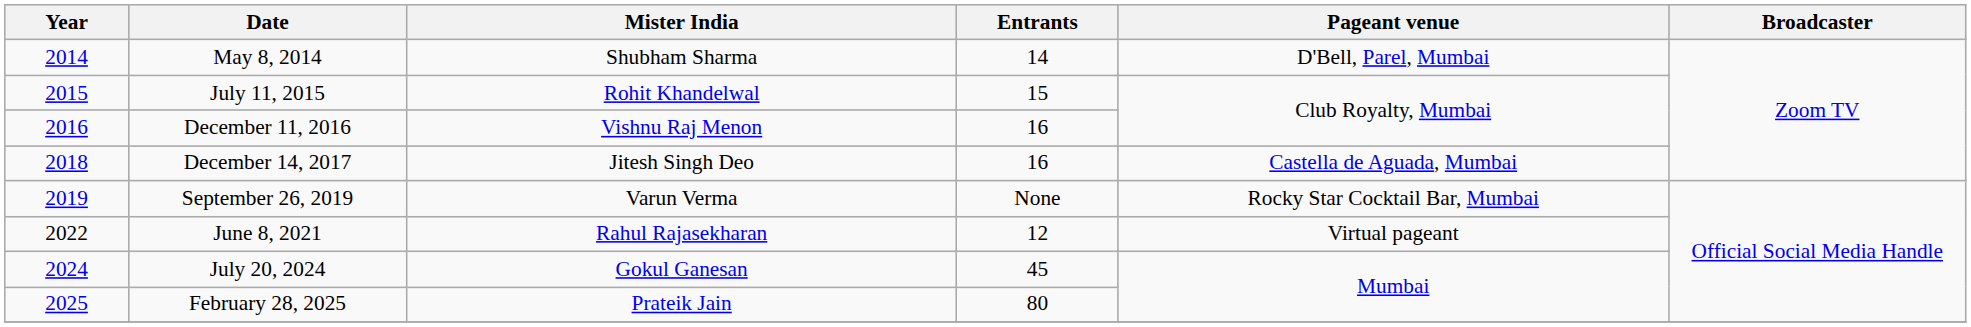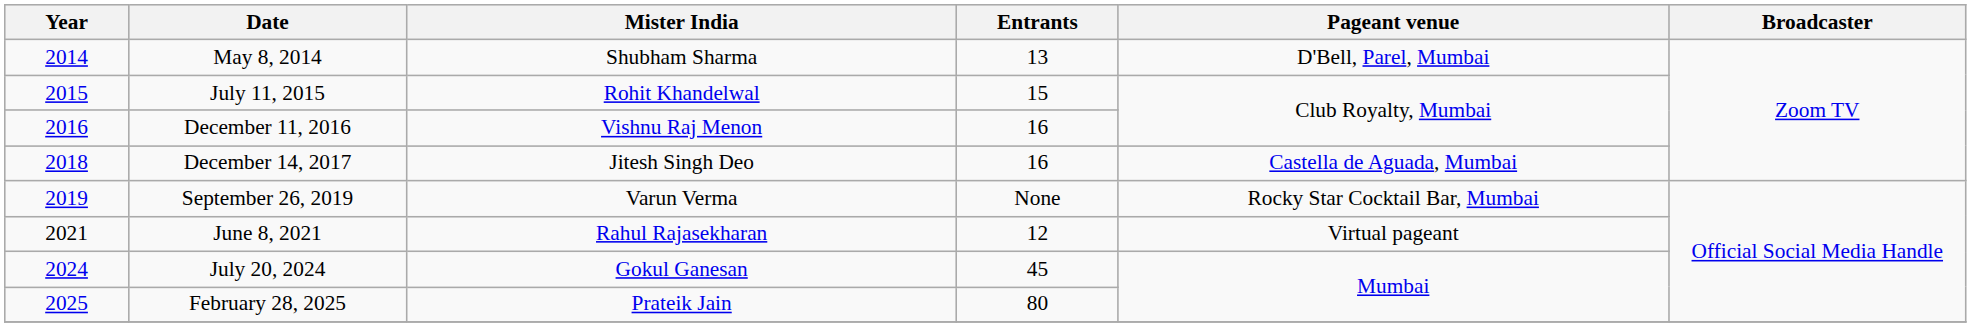May 8, 2014 | Entrants: 14 -> 13
June 8, 2021 | Year: 2022 -> 2021
